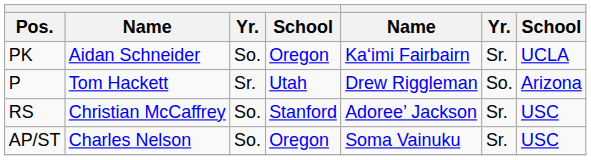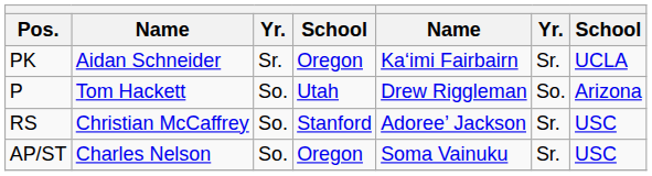PK | column 3: So. -> Sr.
P | column 3: Sr. -> So.
